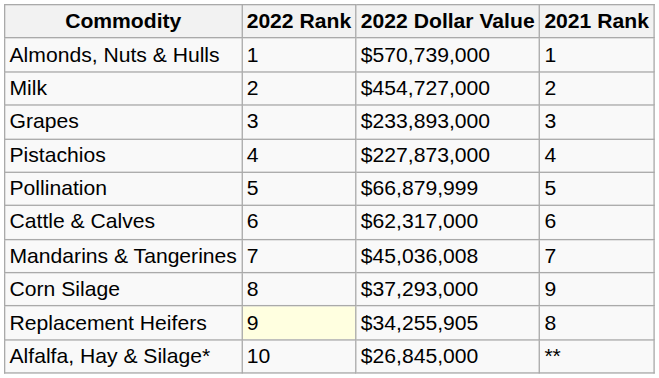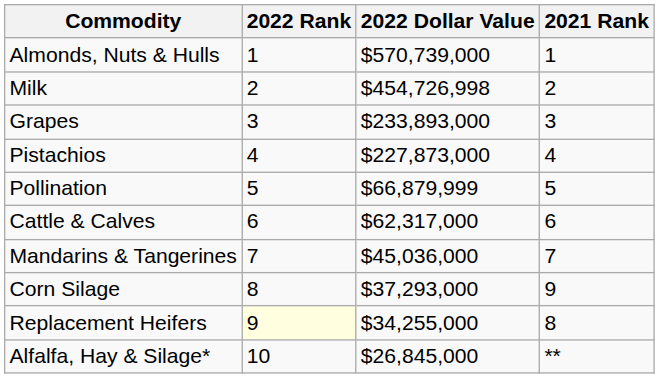Milk | 2022 Dollar Value: $454,727,000 -> $454,726,998
Mandarins & Tangerines | 2022 Dollar Value: $45,036,008 -> $45,036,000
Replacement Heifers | 2022 Dollar Value: $34,255,905 -> $34,255,000
